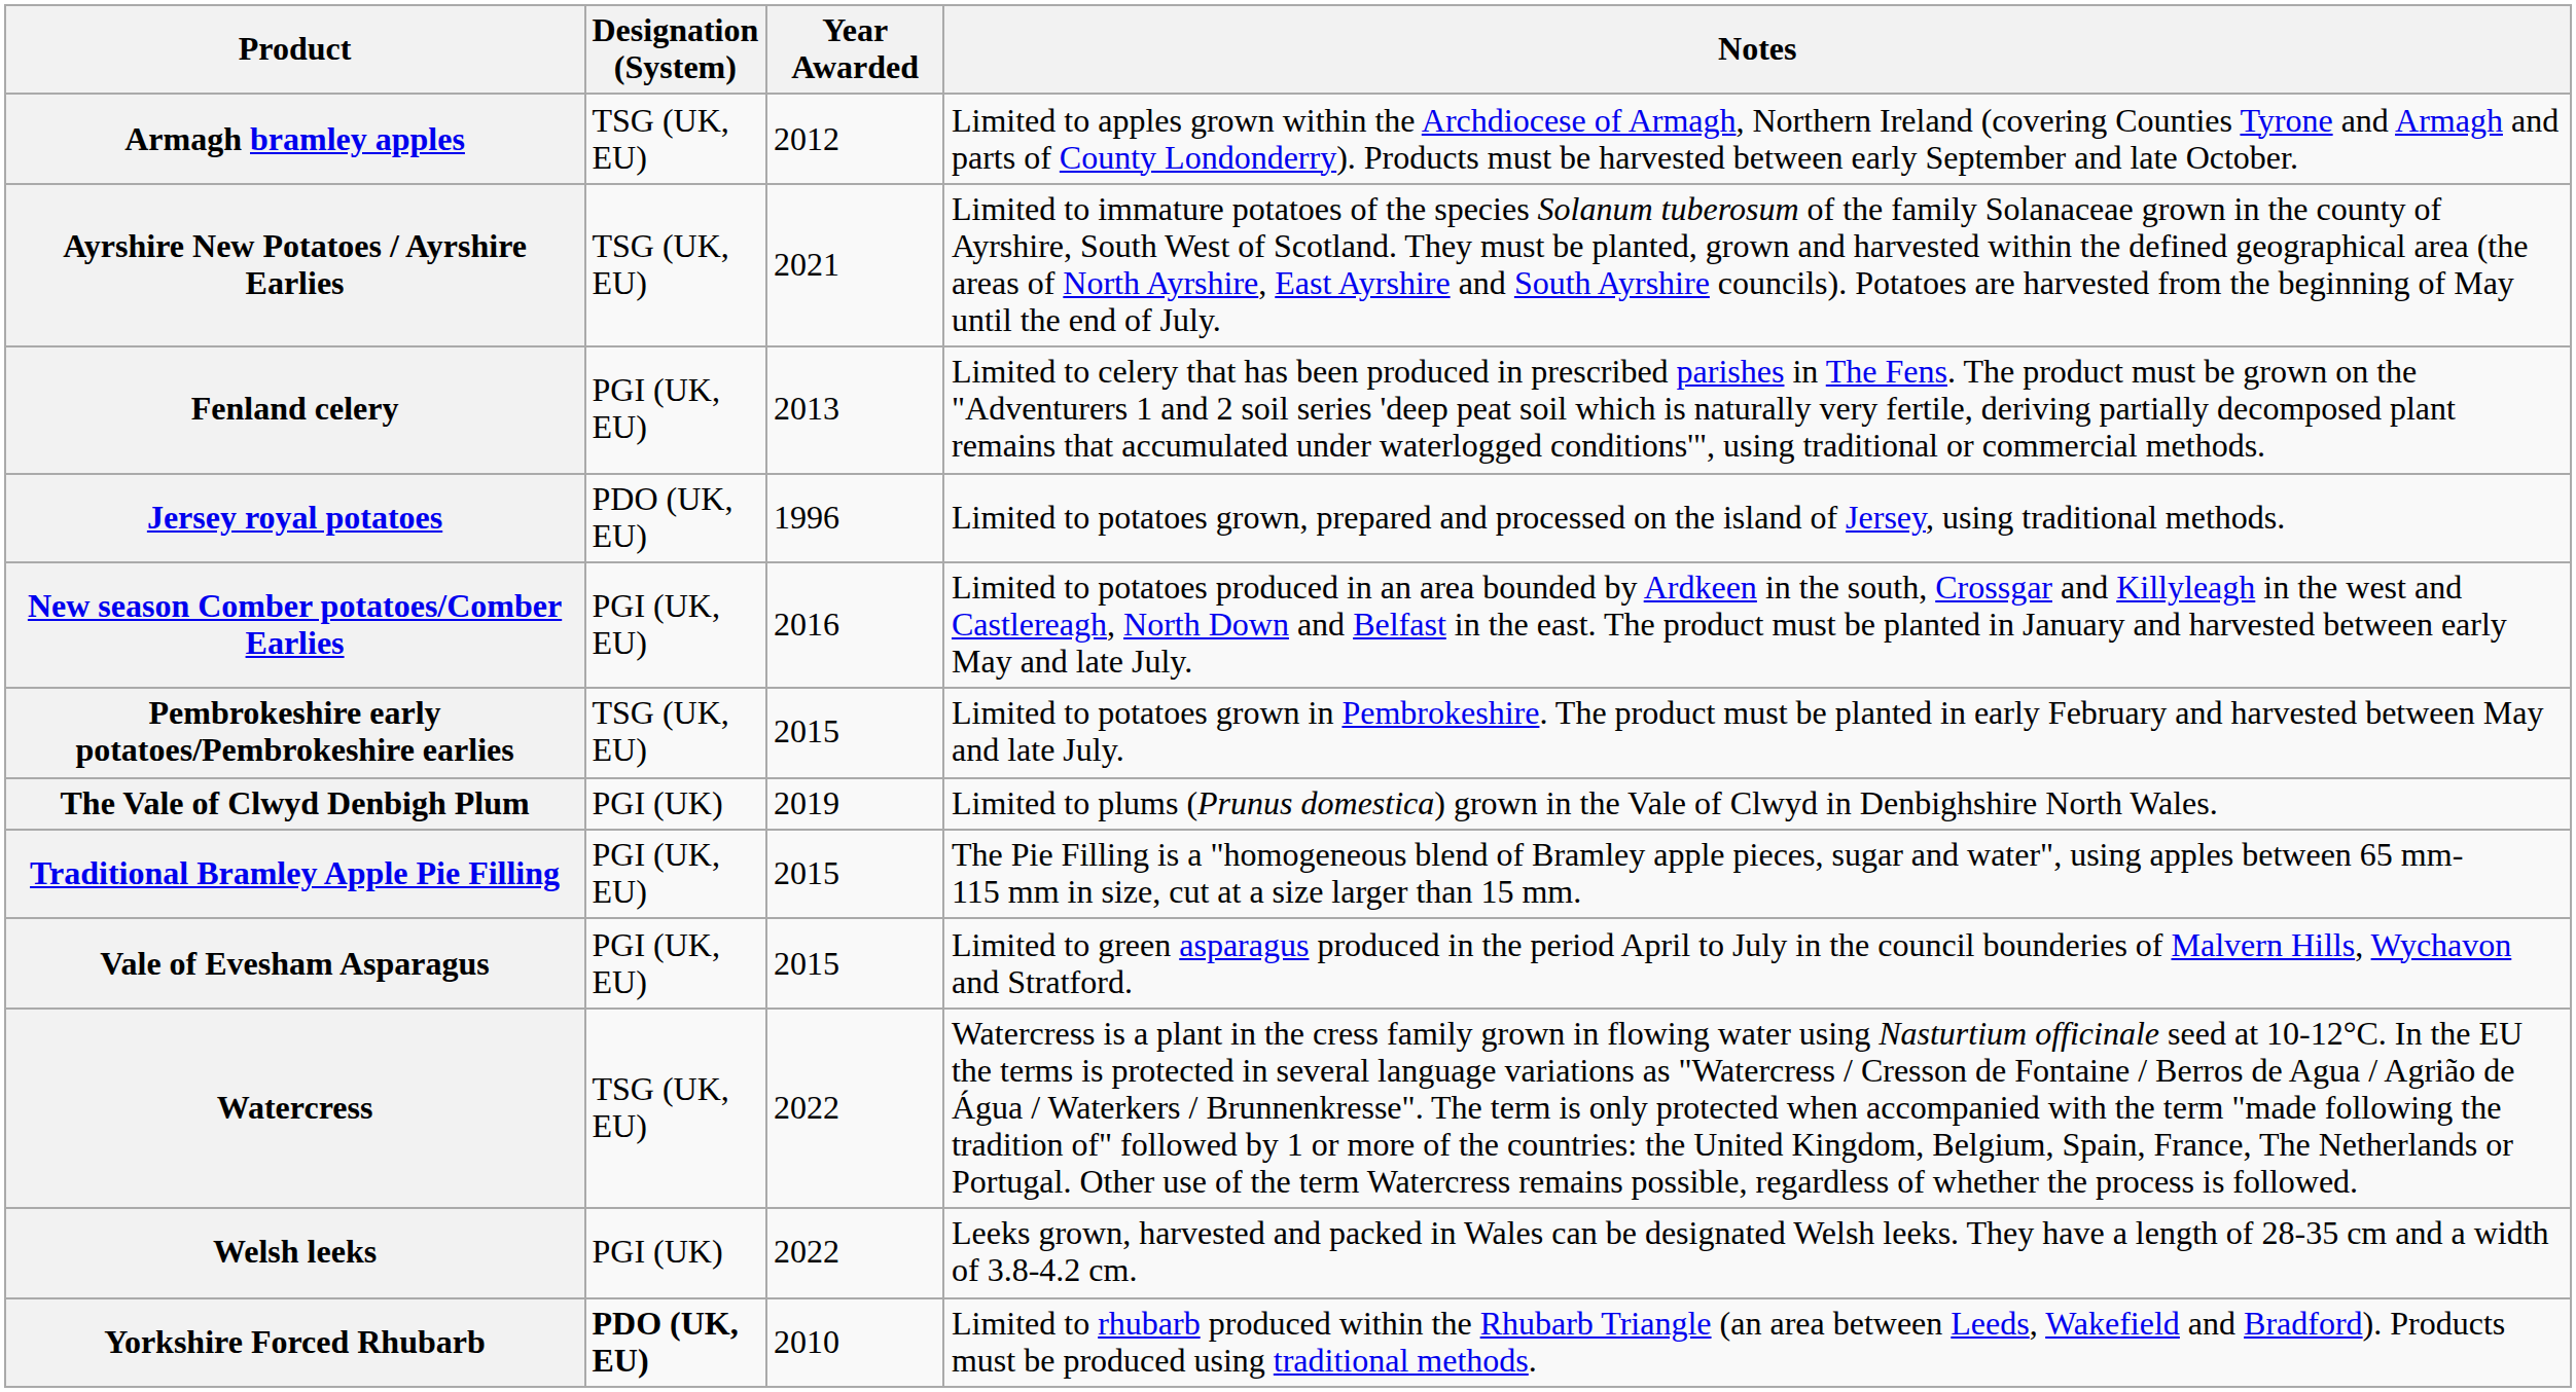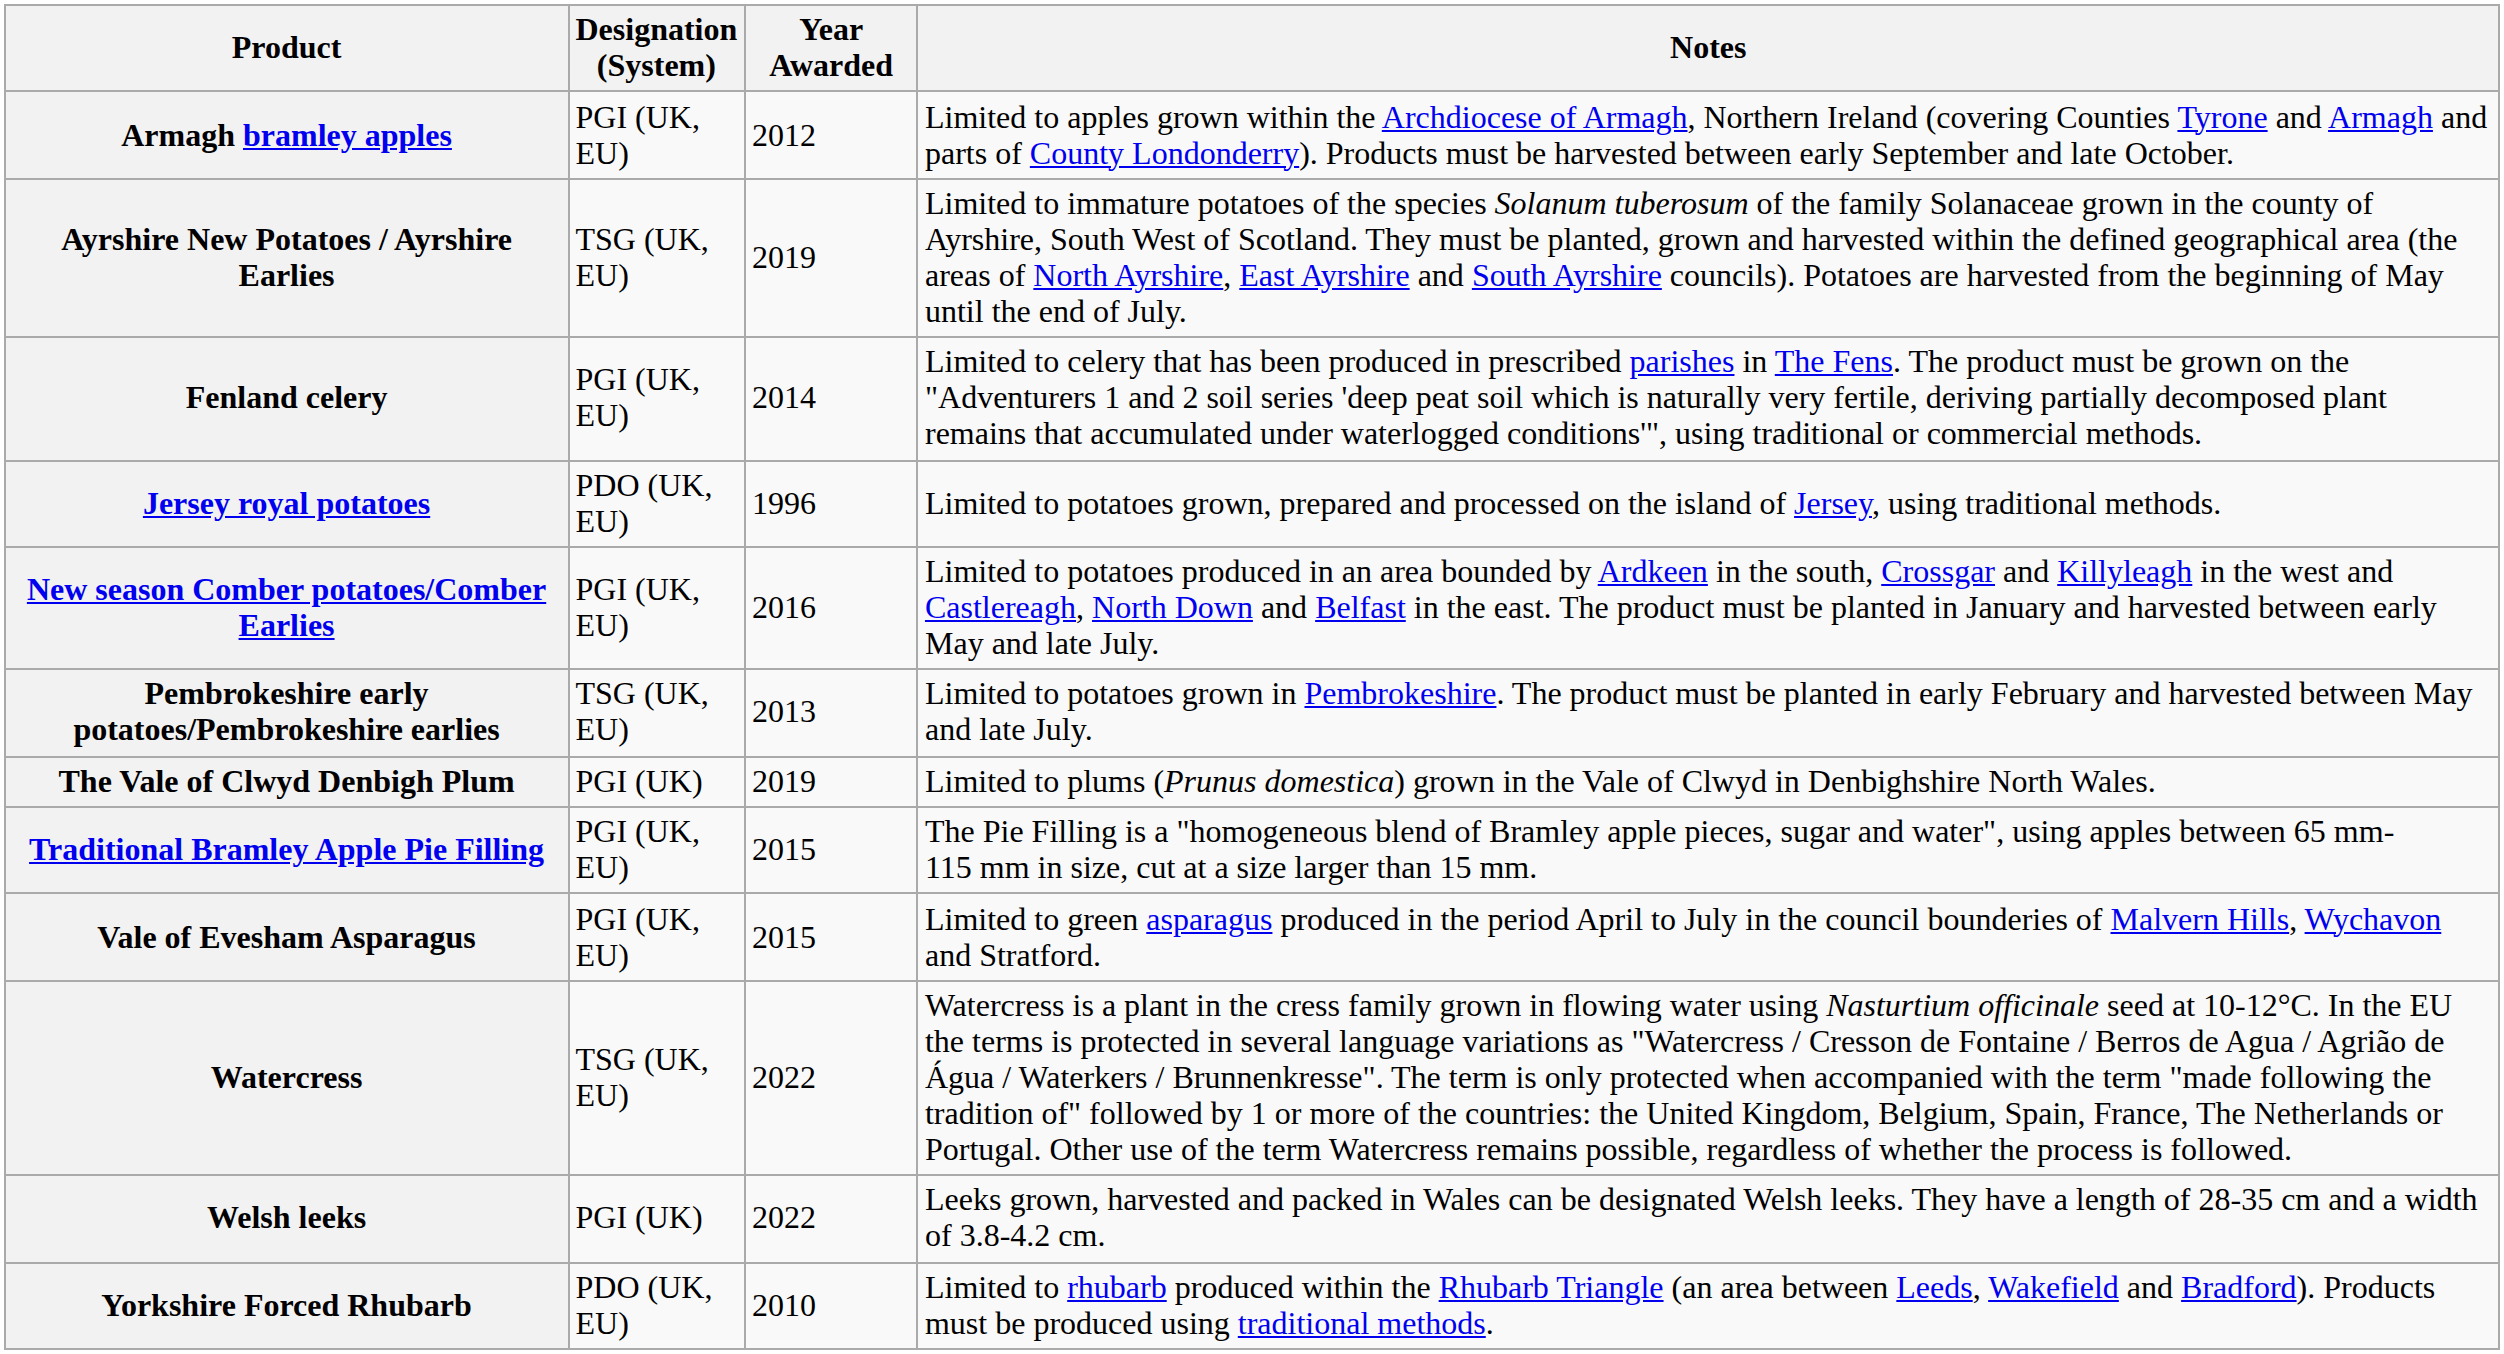Armagh bramley apples | Designation (System): TSG (UK, EU) -> PGI (UK, EU)
Ayrshire New Potatoes / Ayrshire Earlies | Year Awarded: 2021 -> 2019
Fenland celery | Year Awarded: 2013 -> 2014
Pembrokeshire early potatoes/Pembrokeshire earlies | Year Awarded: 2015 -> 2013
Yorkshire Forced Rhubarb | Designation (System): bold -> normal
